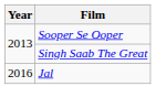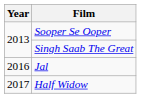+ row: 2017 | Half Widow
